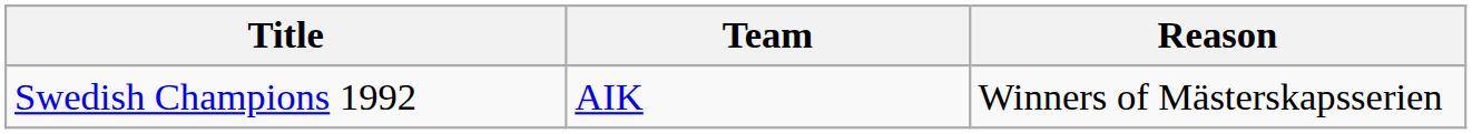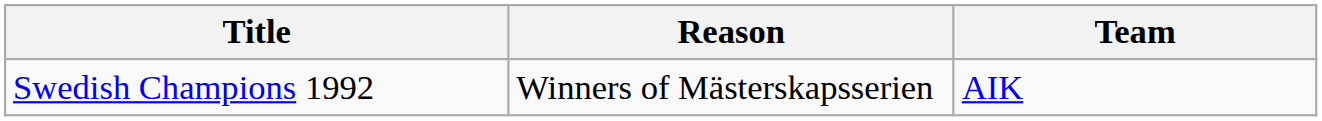columns swapped: Team <-> Reason
